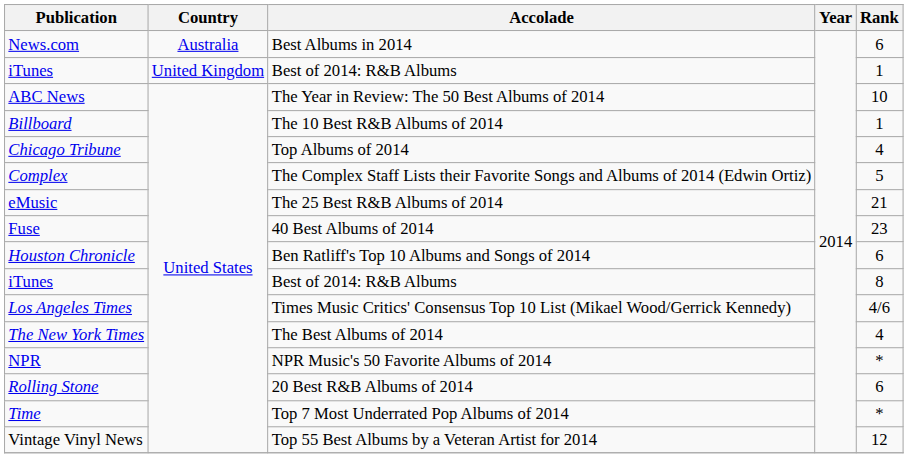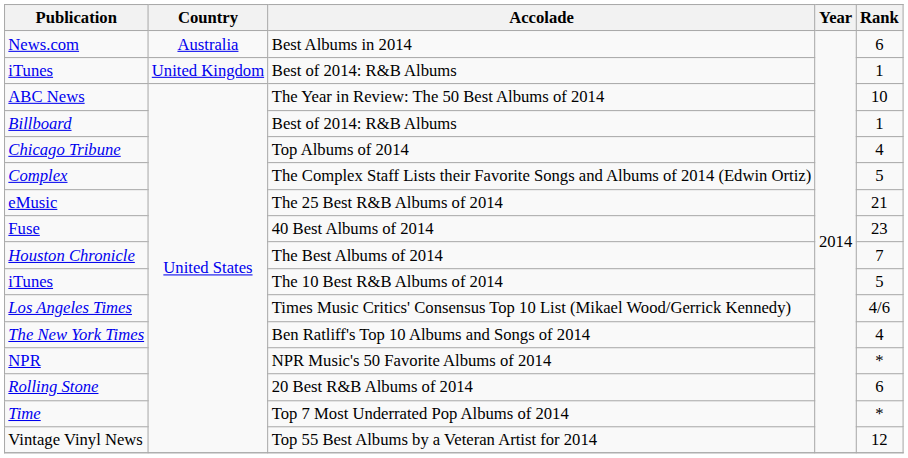Billboard | Accolade: The 10 Best R&B Albums of 2014 -> Best of 2014: R&B Albums
Houston Chronicle | Accolade: Ben Ratliff's Top 10 Albums and Songs of 2014 -> The Best Albums of 2014
Houston Chronicle | Rank: 6 -> 7
iTunes / United States | Accolade: Best of 2014: R&B Albums -> The 10 Best R&B Albums of 2014
iTunes / United States | Rank: 8 -> 5
The New York Times | Accolade: The Best Albums of 2014 -> Ben Ratliff's Top 10 Albums and Songs of 2014
